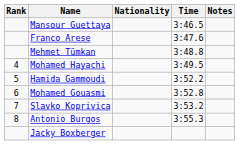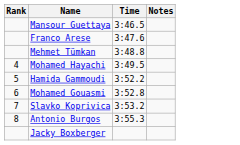- column: Nationality
